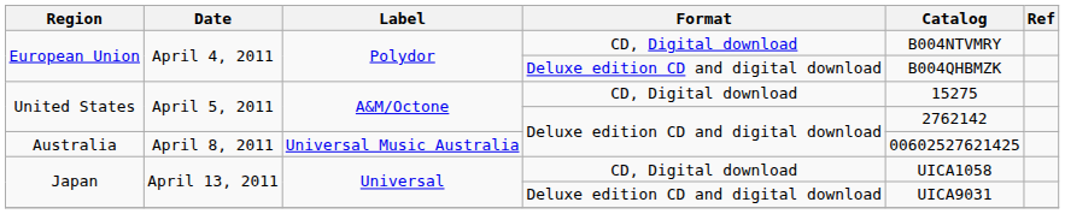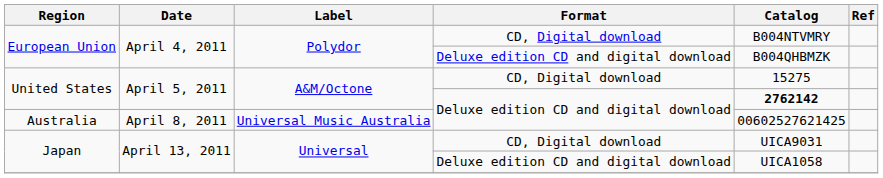United States / Deluxe edition CD and digital download | Catalog: normal -> bold
Japan / CD, Digital download | Catalog: UICA1058 -> UICA9031
Japan / Deluxe edition CD and digital download | Catalog: UICA9031 -> UICA1058
